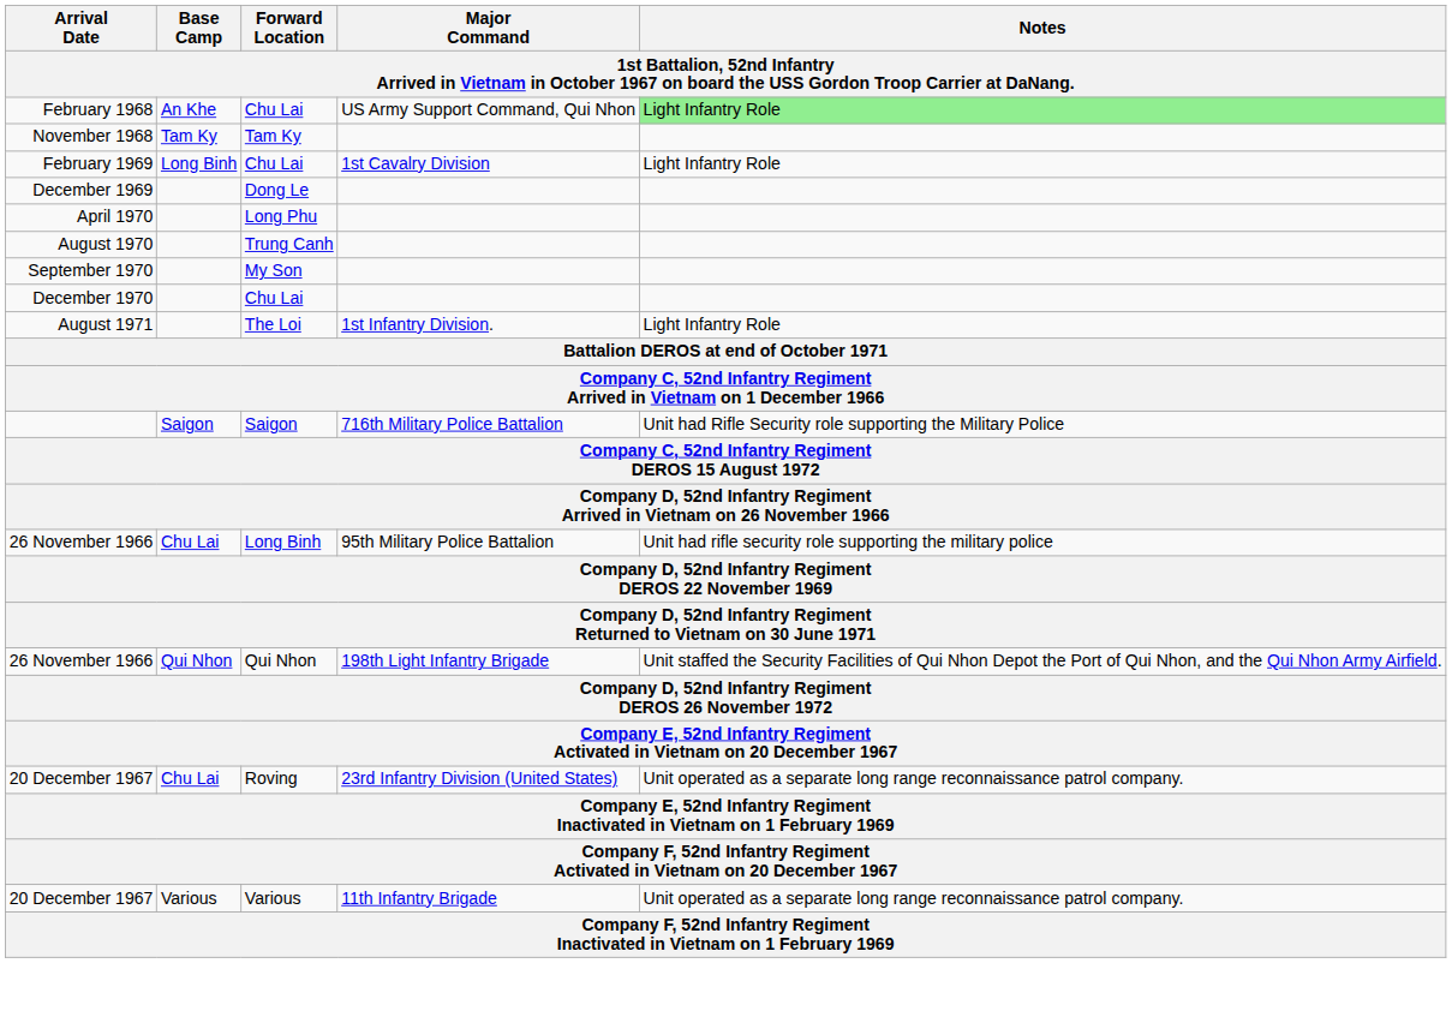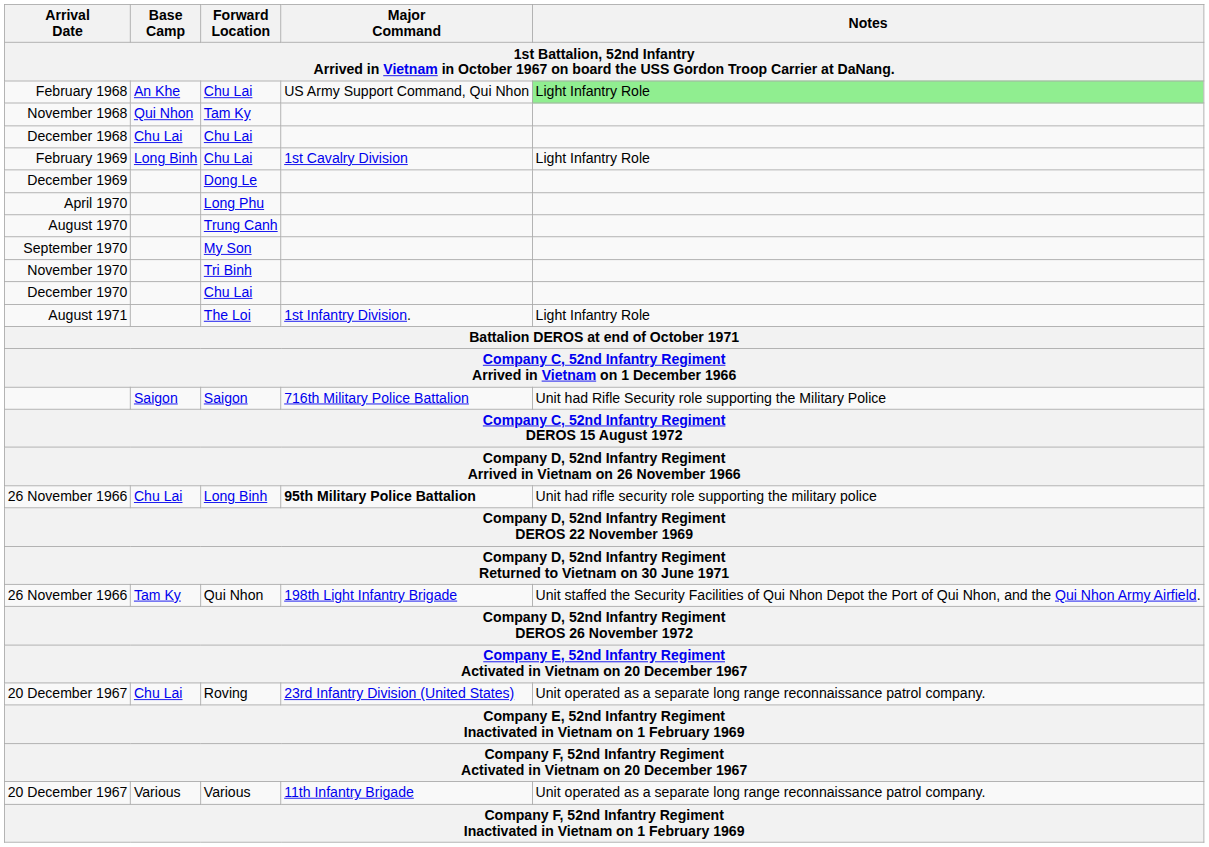November 1968 | Base Camp: Tam Ky -> Qui Nhon
+ row: December 1968 | Chu Lai | Chu Lai
+ row: November 1970 | Tri Binh
26 November 1966 / Long Binh | Major Command: normal -> bold
26 November 1966 / Qui Nhon | Base Camp: Qui Nhon -> Tam Ky
